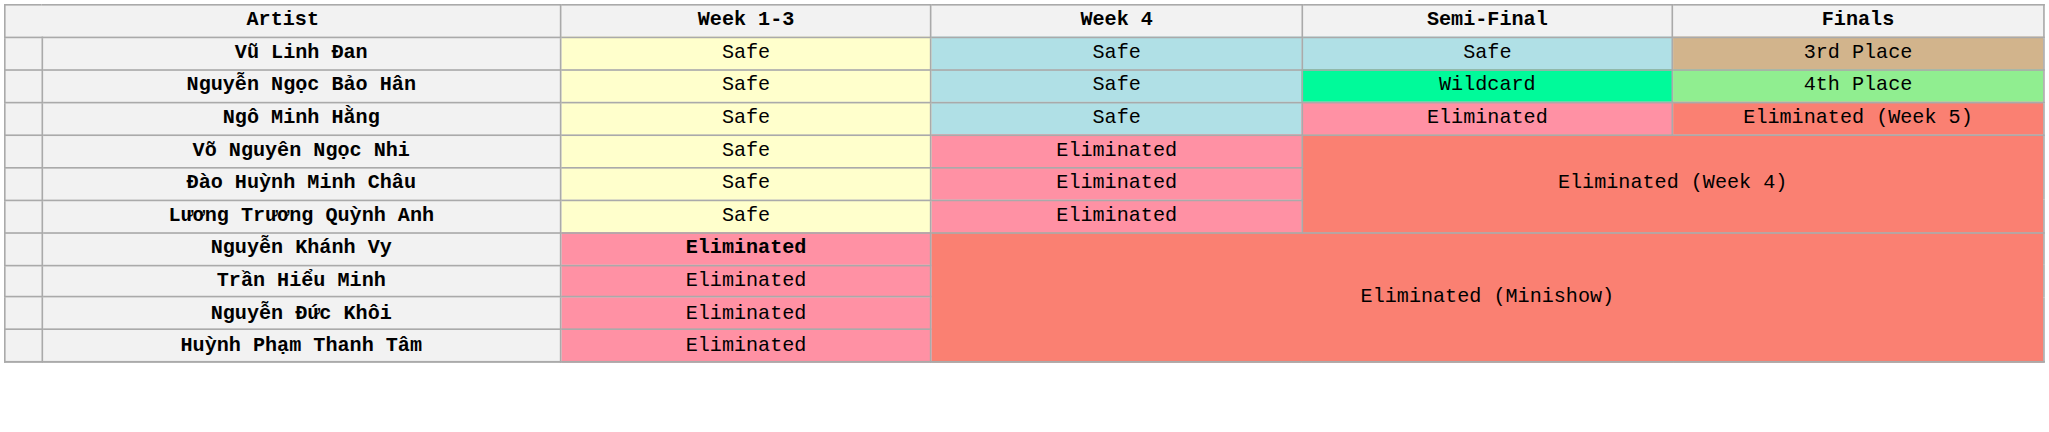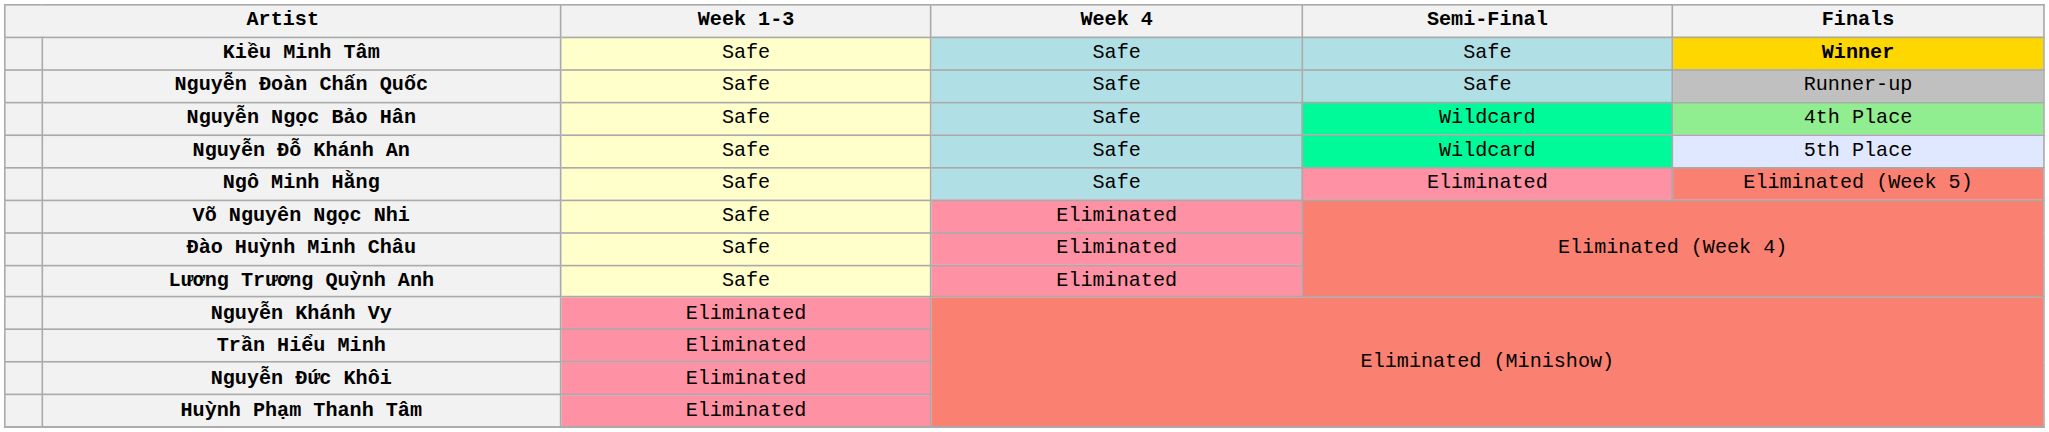+ row: Kiều Minh Tâm | Safe | Safe | Safe | Winner
+ row: Nguyễn Đoàn Chấn Quốc | Safe | Safe | Safe | Runner-up
- row: Vũ Linh Đan | Safe | Safe | Safe | 3rd Place
+ row: Nguyễn Đỗ Khánh An | Safe | Safe | Wildcard | 5th Place
Nguyễn Khánh Vy | Week 1-3: bold -> normal
